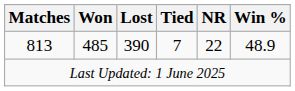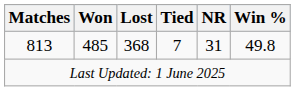813 | Lost: 390 -> 368
813 | NR: 22 -> 31
813 | Win %: 48.9 -> 49.8
